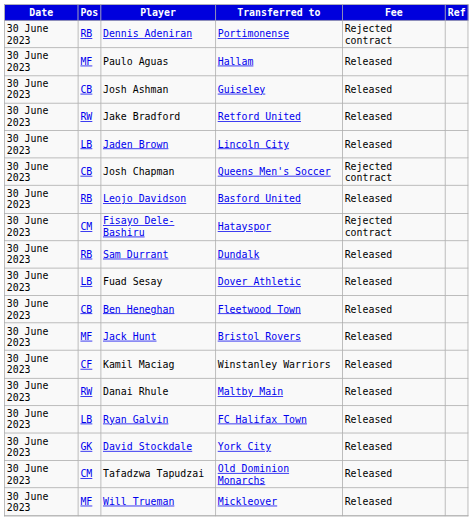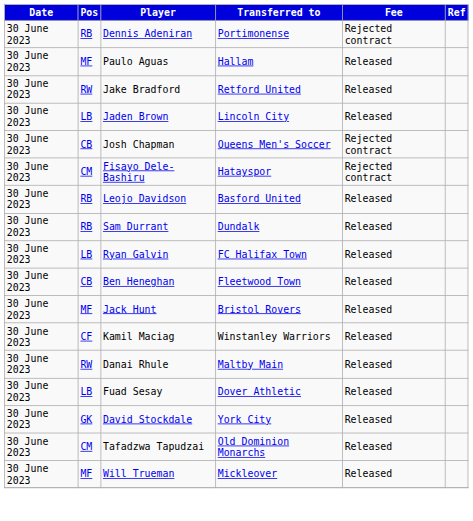- row: 30 June 2023 | CB | Josh Ashman | Guiseley | Released
rows swapped: Leojo Davidson <-> Fisayo Dele-Bashiru
rows swapped: Ryan Galvin <-> Fuad Sesay
